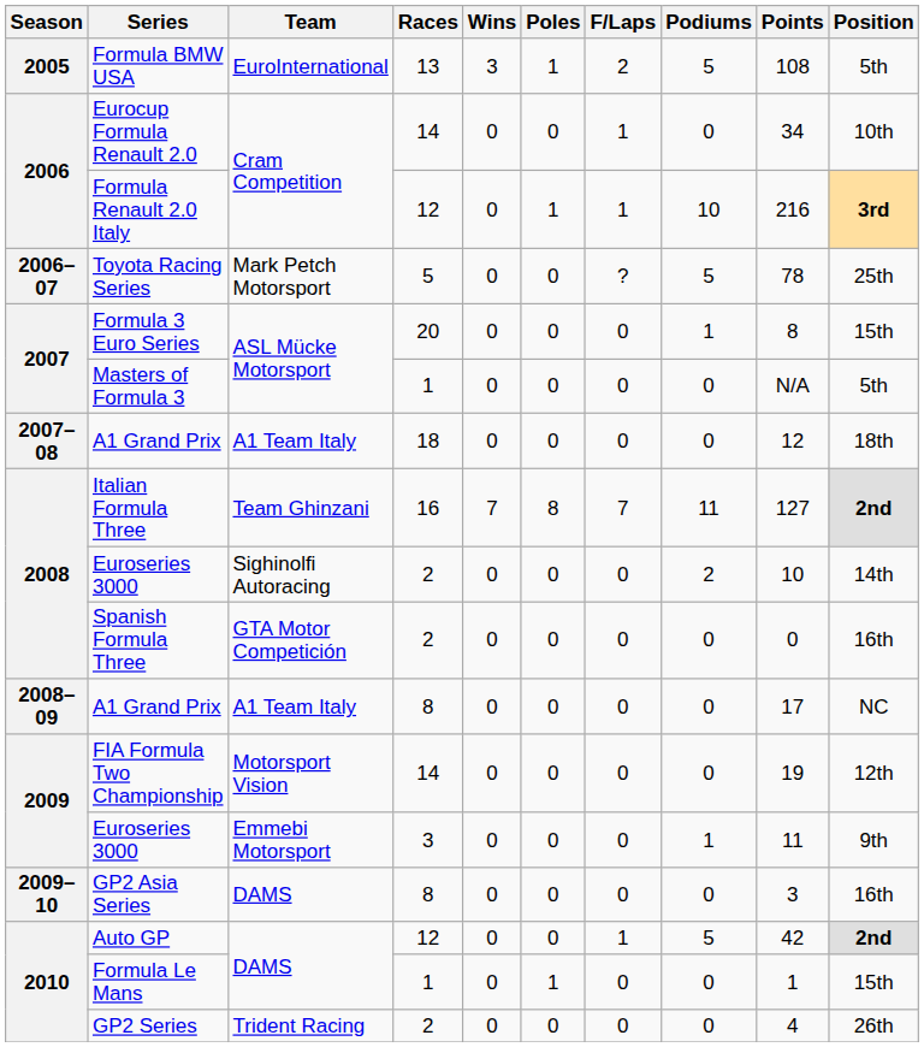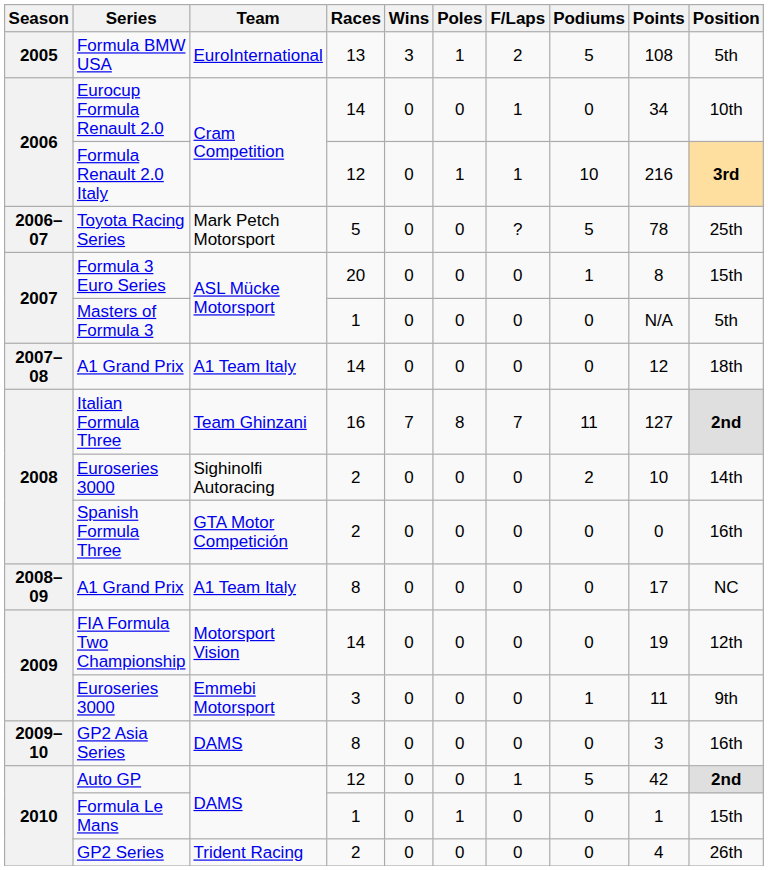2007–08 / A1 Grand Prix | Races: 18 -> 14
